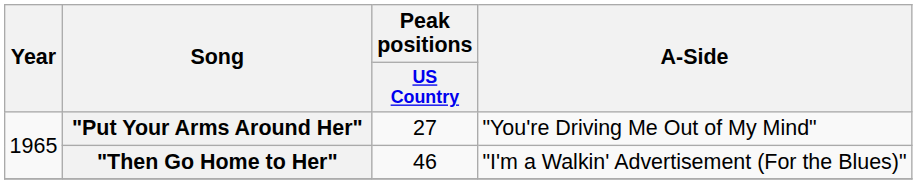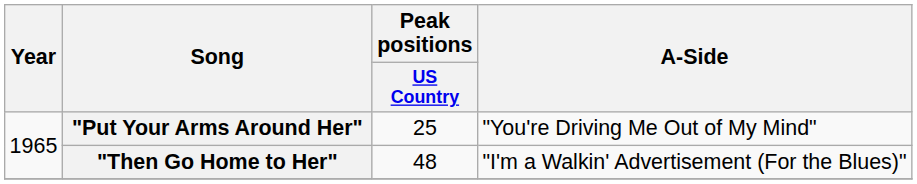"Put Your Arms Around Her" | Peak positions / US Country: 27 -> 25
"Then Go Home to Her" | Peak positions / US Country: 46 -> 48
